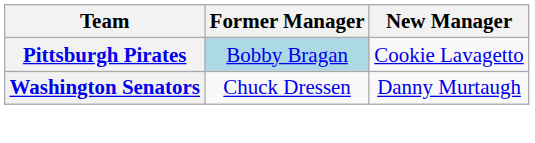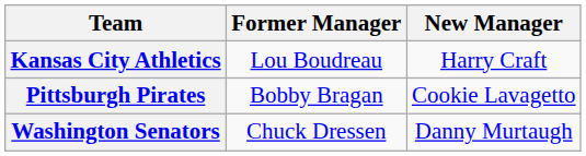+ row: Kansas City Athletics | Lou Boudreau | Harry Craft
Pittsburgh Pirates | Former Manager: lightblue background -> no background
